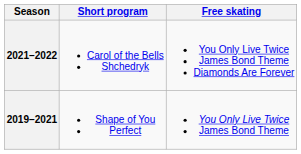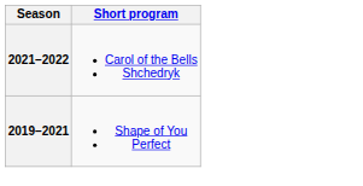- column: Free skating | You Only Live Twice James Bond Theme Diamonds Are Forever | You Only Live Twice James Bond Theme
